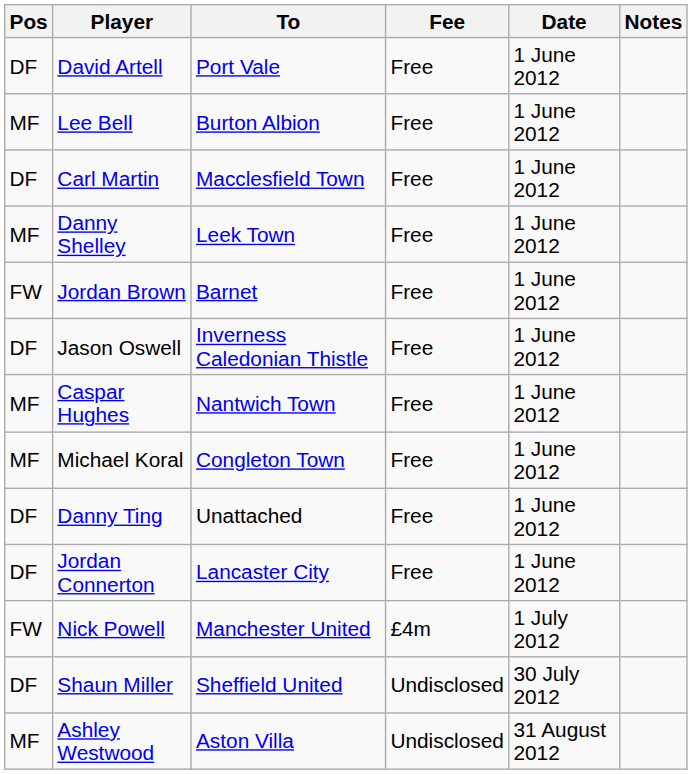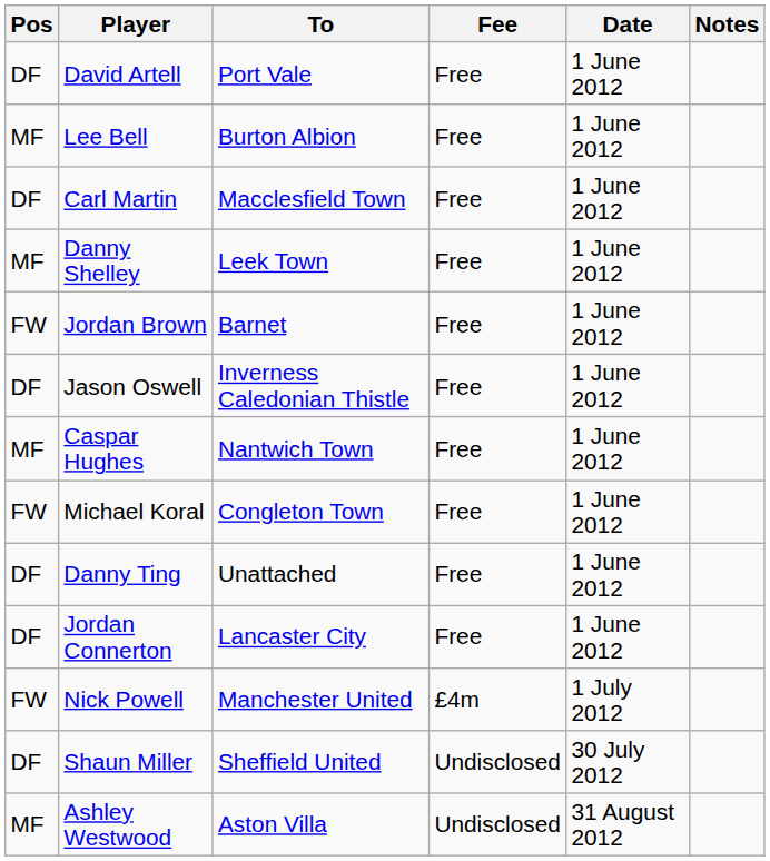Michael Koral | Pos: MF -> FW
